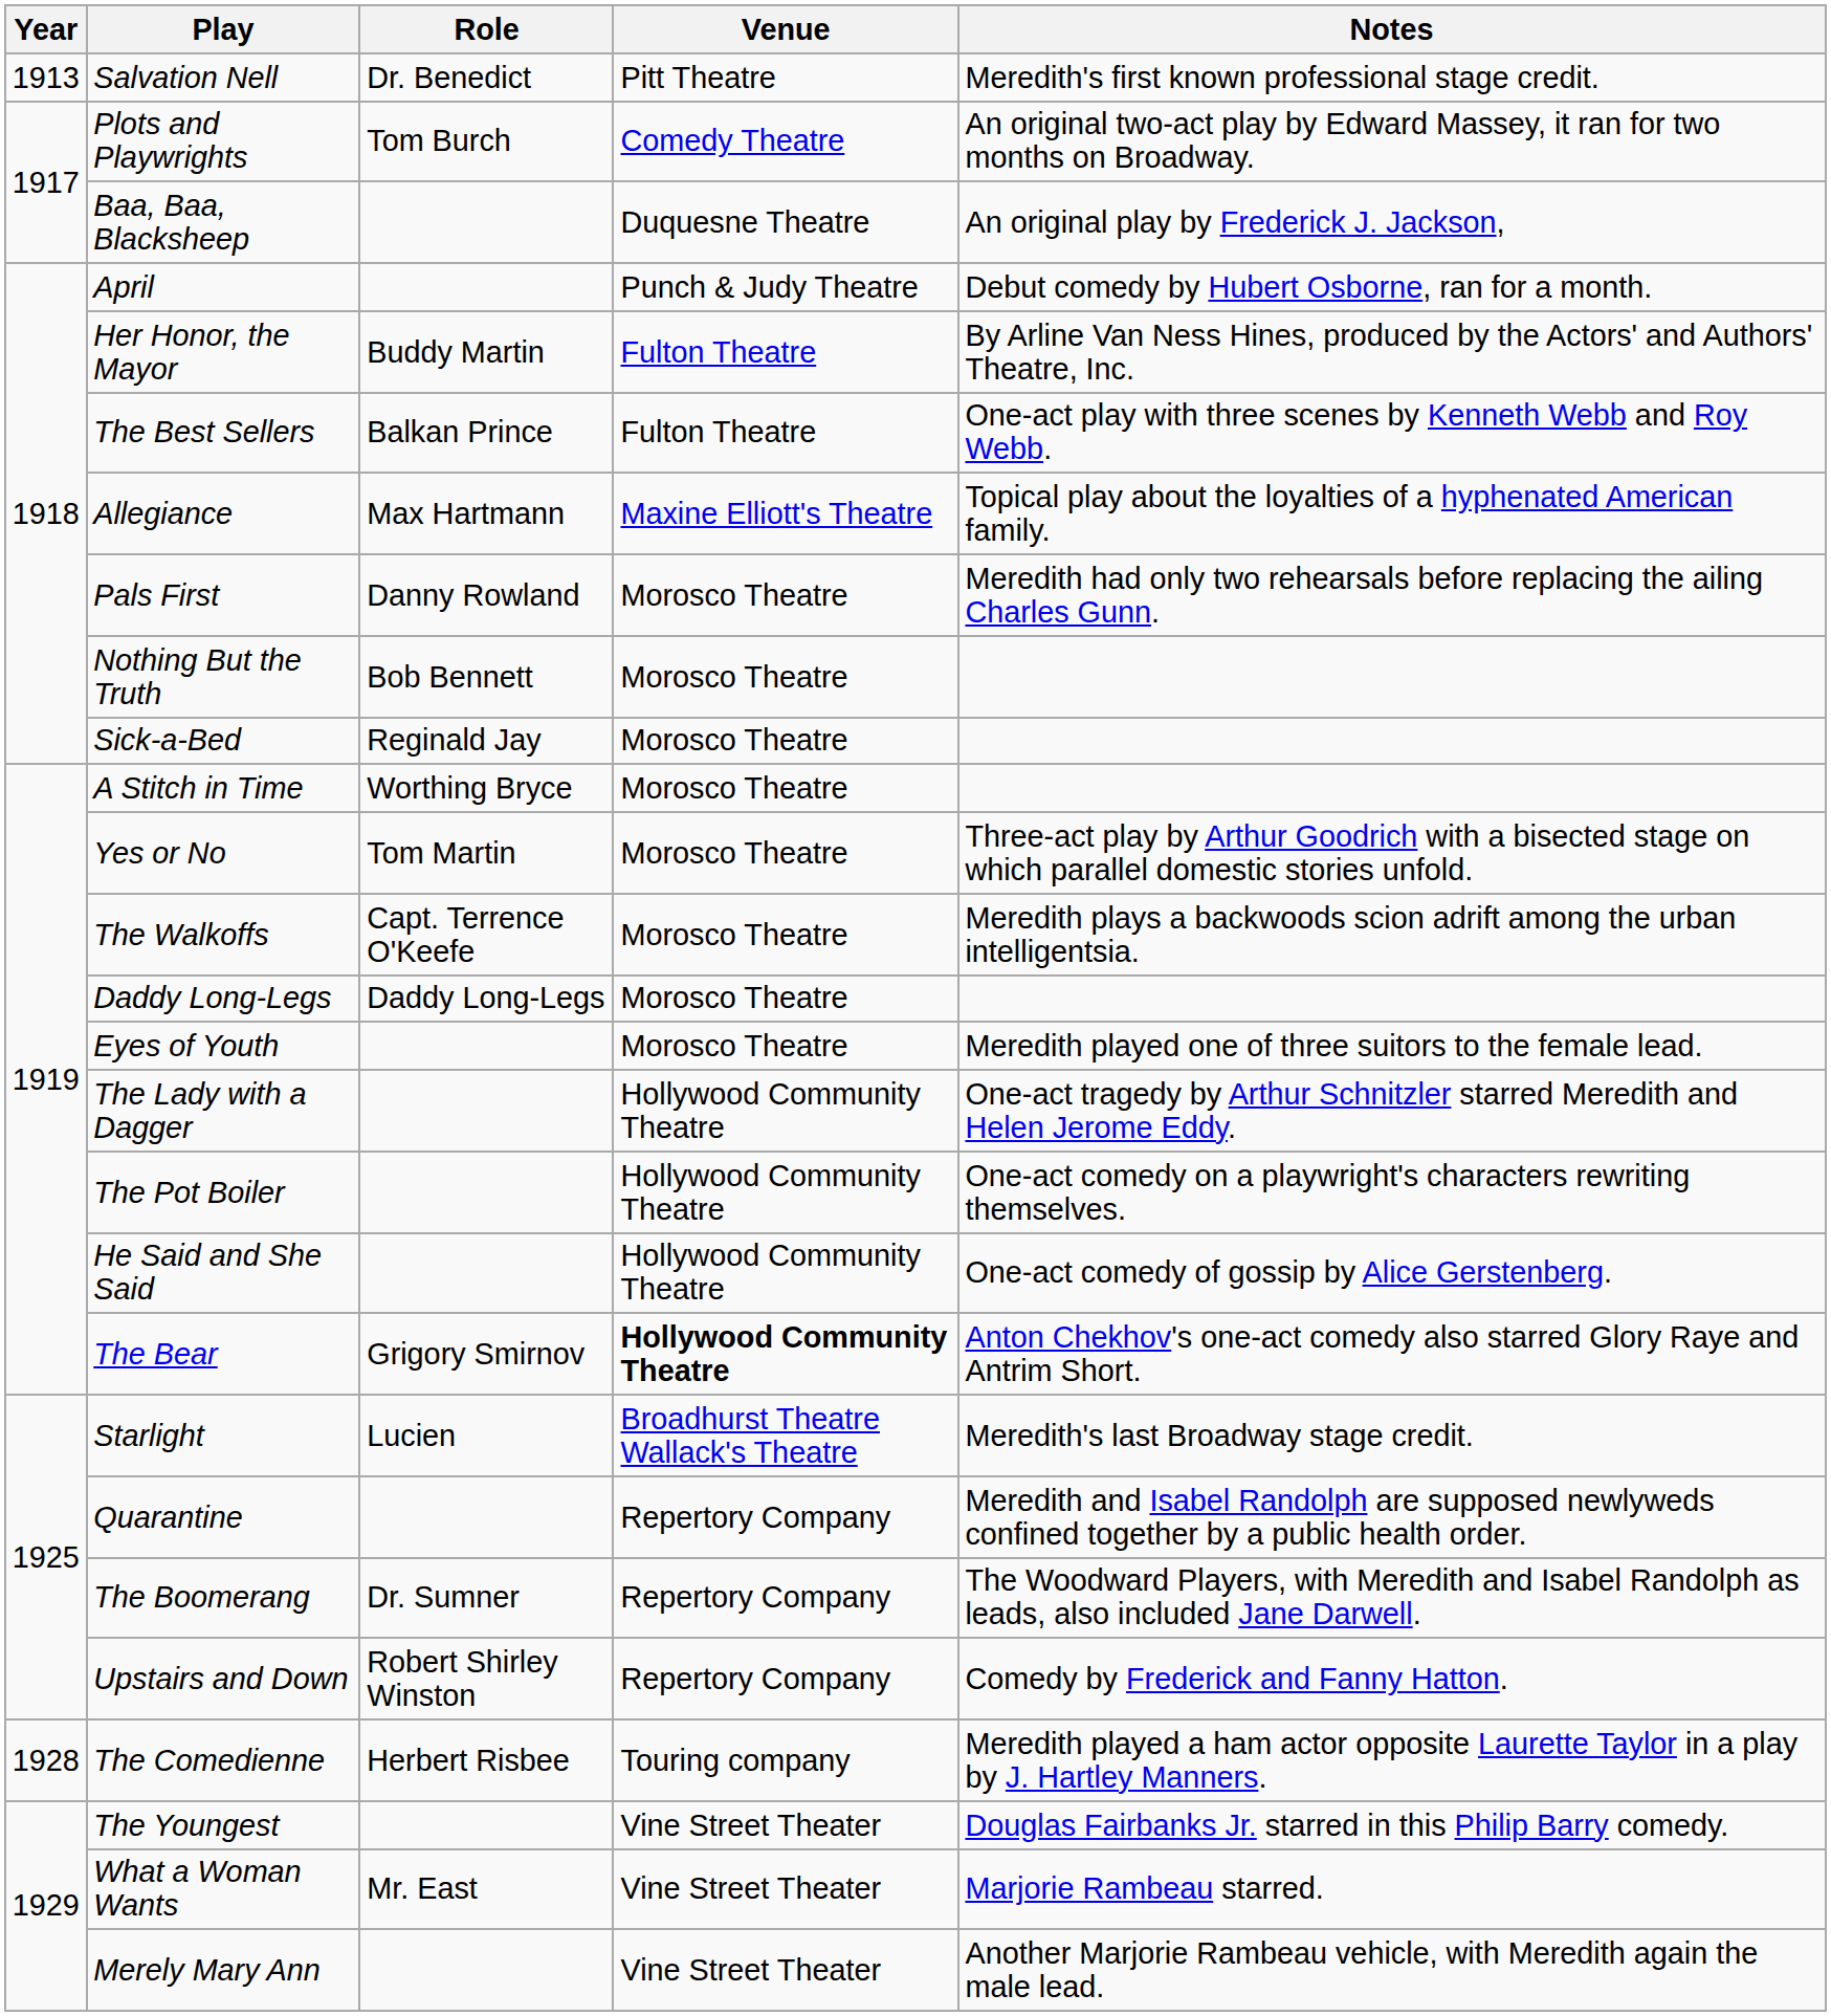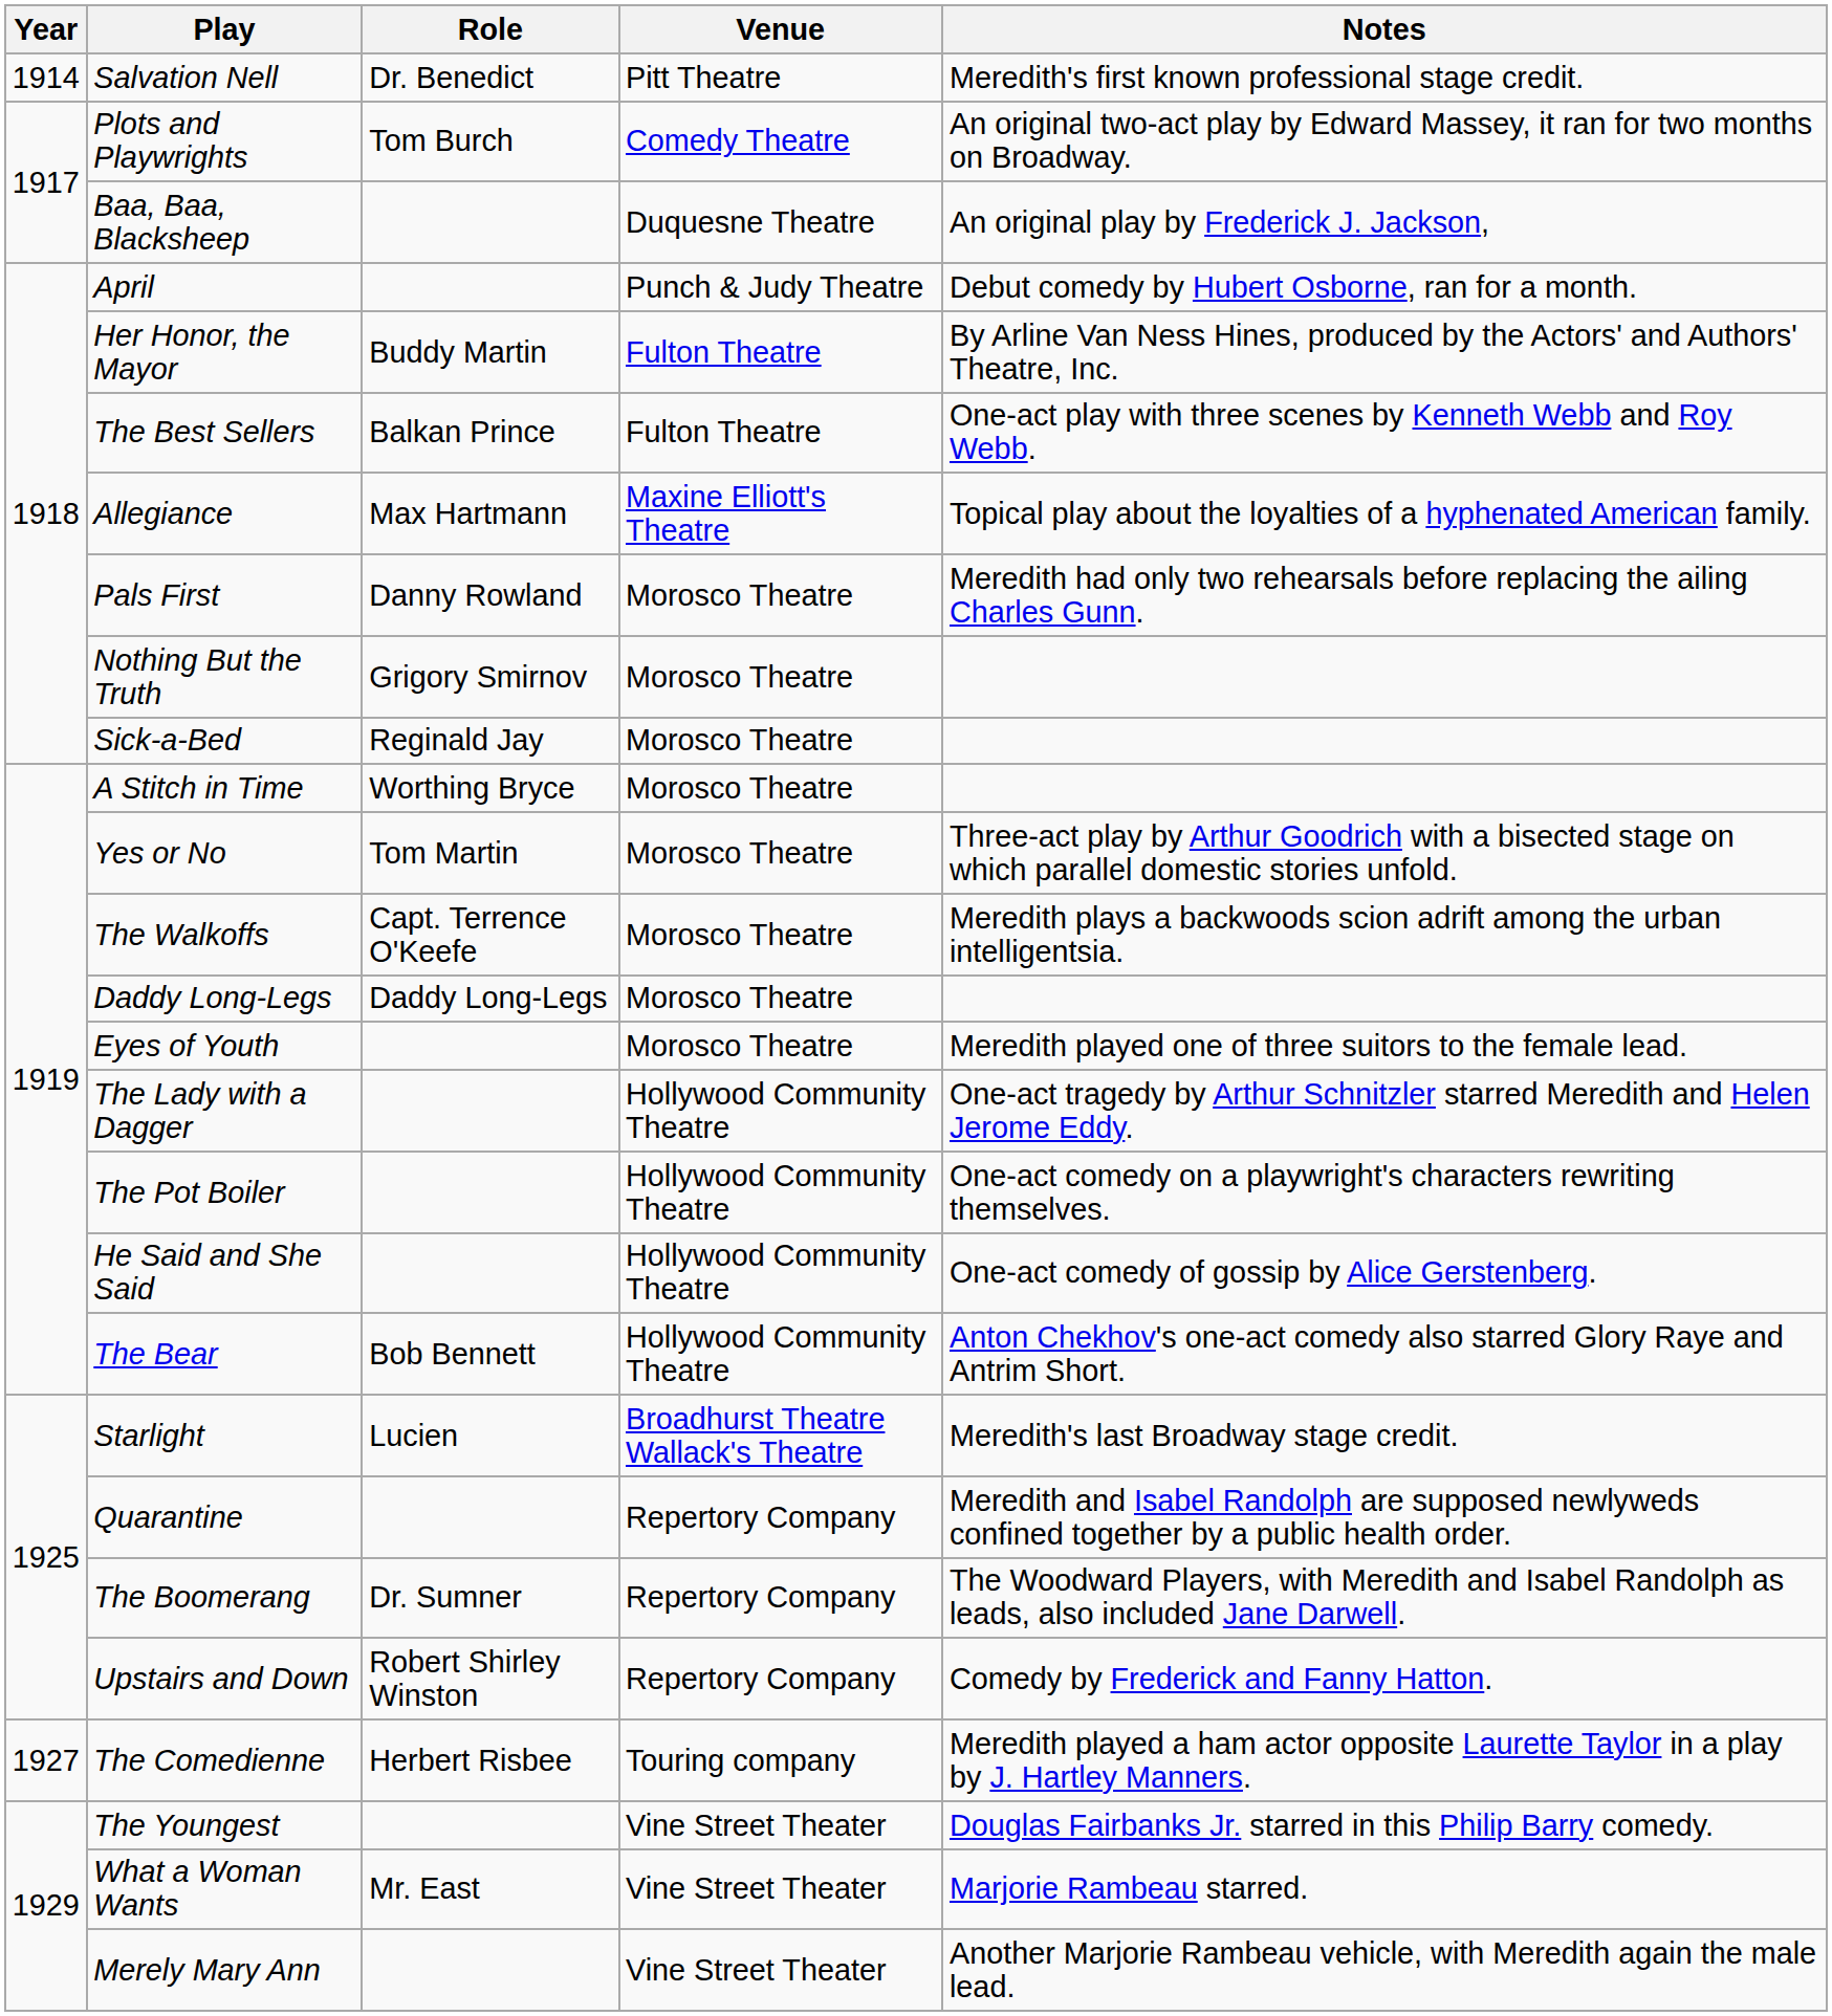Salvation Nell | Year: 1913 -> 1914
Nothing But the Truth | Role: Bob Bennett -> Grigory Smirnov
The Bear | Role: Grigory Smirnov -> Bob Bennett
The Bear | Venue: bold -> normal
The Comedienne | Year: 1928 -> 1927
